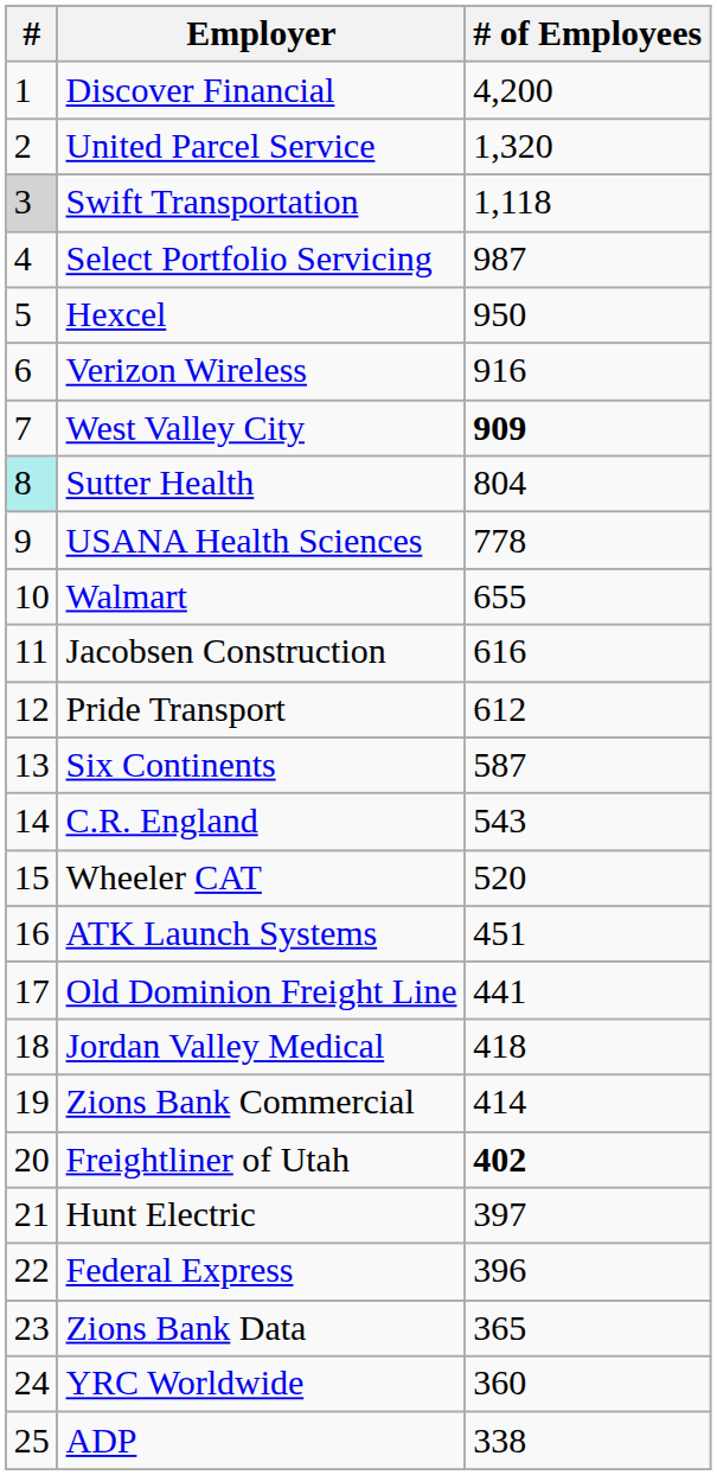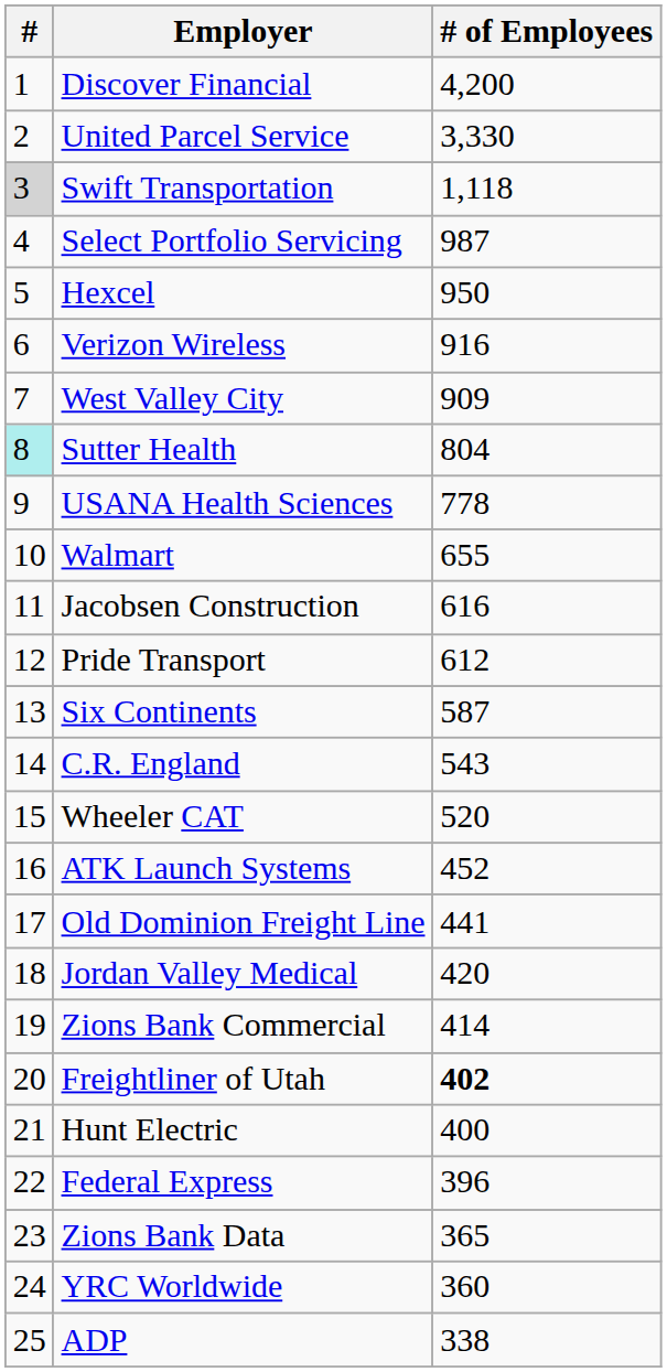United Parcel Service | # of Employees: 1,320 -> 3,330
West Valley City | # of Employees: bold -> normal
ATK Launch Systems | # of Employees: 451 -> 452
Jordan Valley Medical | # of Employees: 418 -> 420
Hunt Electric | # of Employees: 397 -> 400
